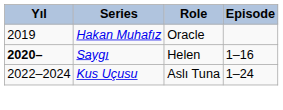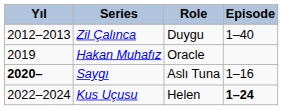+ row: 2012–2013 | Zil Çalınca | Duygu | 1–40
Saygı | Role: Helen -> Aslı Tuna
Kus Uçusu | Role: Aslı Tuna -> Helen
Kus Uçusu | Episode: normal -> bold
